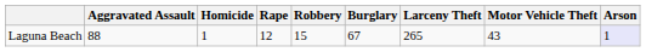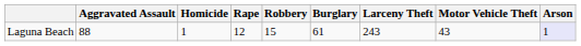Laguna Beach | Burglary: 67 -> 61
Laguna Beach | Larceny Theft: 265 -> 243
